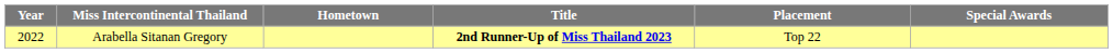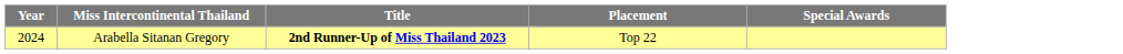- column: Hometown
Arabella Sitanan Gregory | Year: 2022 -> 2024
